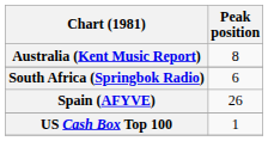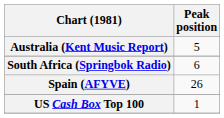Australia (Kent Music Report) | Peak position: 8 -> 5
